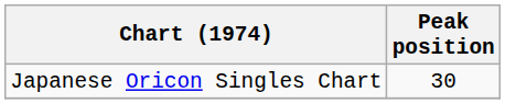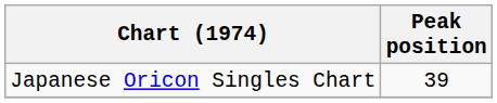Japanese Oricon Singles Chart | Peak position: 30 -> 39
